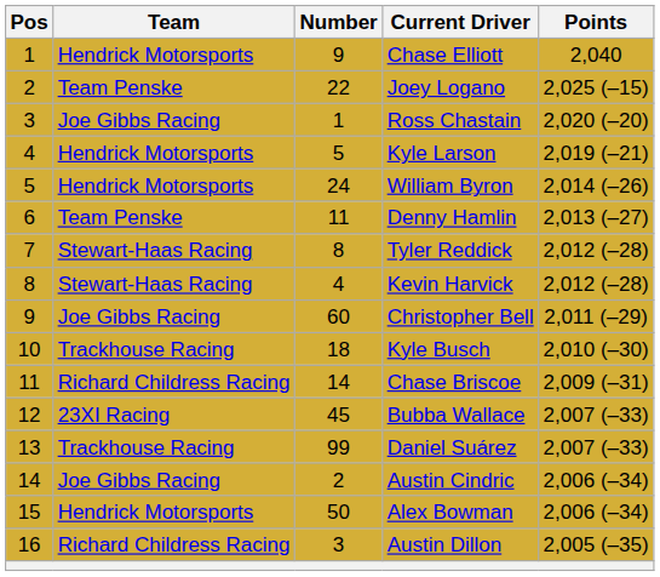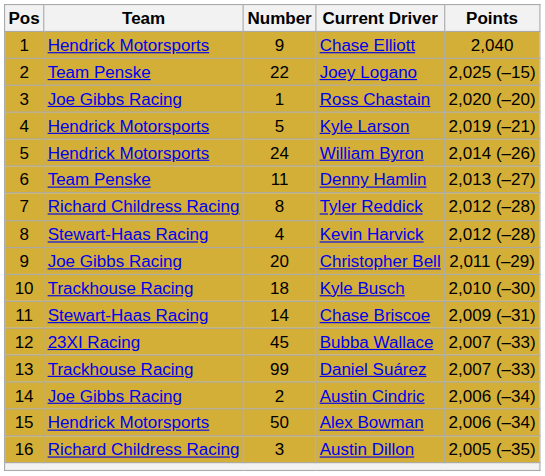Tyler Reddick | Team: Stewart-Haas Racing -> Richard Childress Racing
Christopher Bell | Number: 60 -> 20
Chase Briscoe | Team: Richard Childress Racing -> Stewart-Haas Racing
